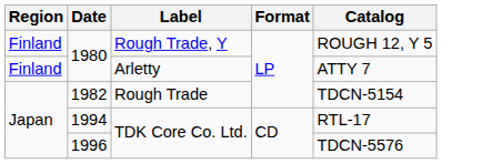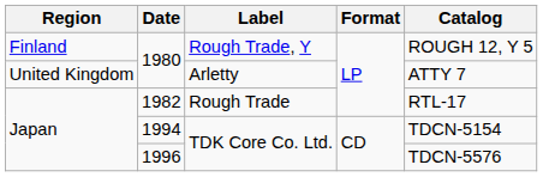1980 / Arletty | Region: Finland -> United Kingdom
1982 | Catalog: TDCN-5154 -> RTL-17
1994 | Catalog: RTL-17 -> TDCN-5154
